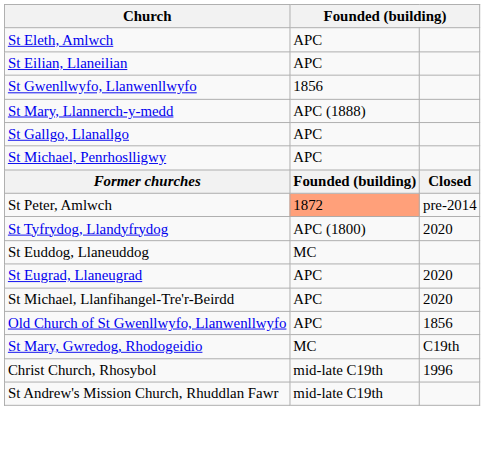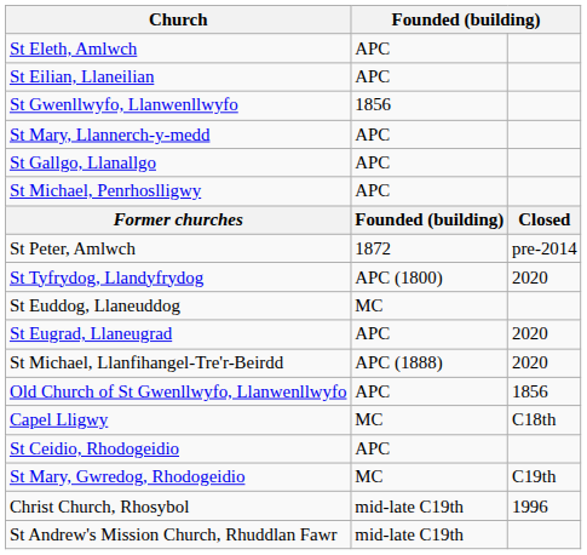St Mary, Llannerch-y-medd | column 2: APC (1888) -> APC
St Peter, Amlwch | column 2: lightsalmon background -> no background
St Michael, Llanfihangel-Tre'r-Beirdd | column 2: APC -> APC (1888)
+ row: Capel Lligwy | MC | C18th
+ row: St Ceidio, Rhodogeidio | APC
